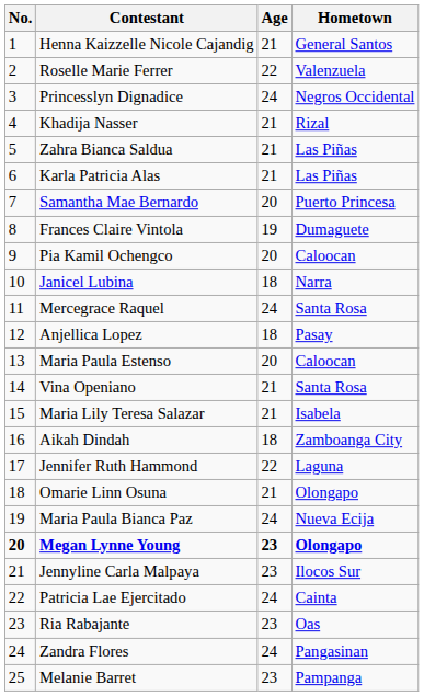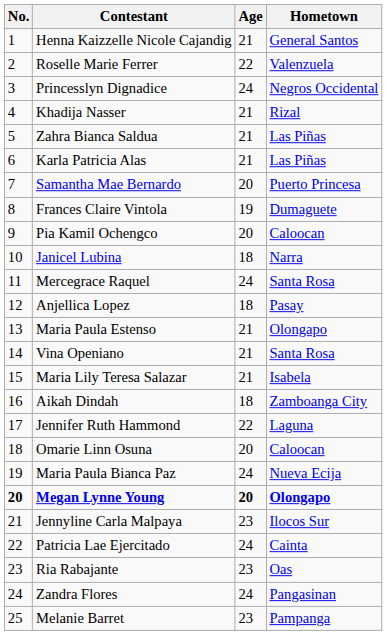Maria Paula Estenso | Age: 20 -> 21
Maria Paula Estenso | Hometown: Caloocan -> Olongapo
Omarie Linn Osuna | Age: 21 -> 20
Omarie Linn Osuna | Hometown: Olongapo -> Caloocan
Megan Lynne Young | Age: 23 -> 20
